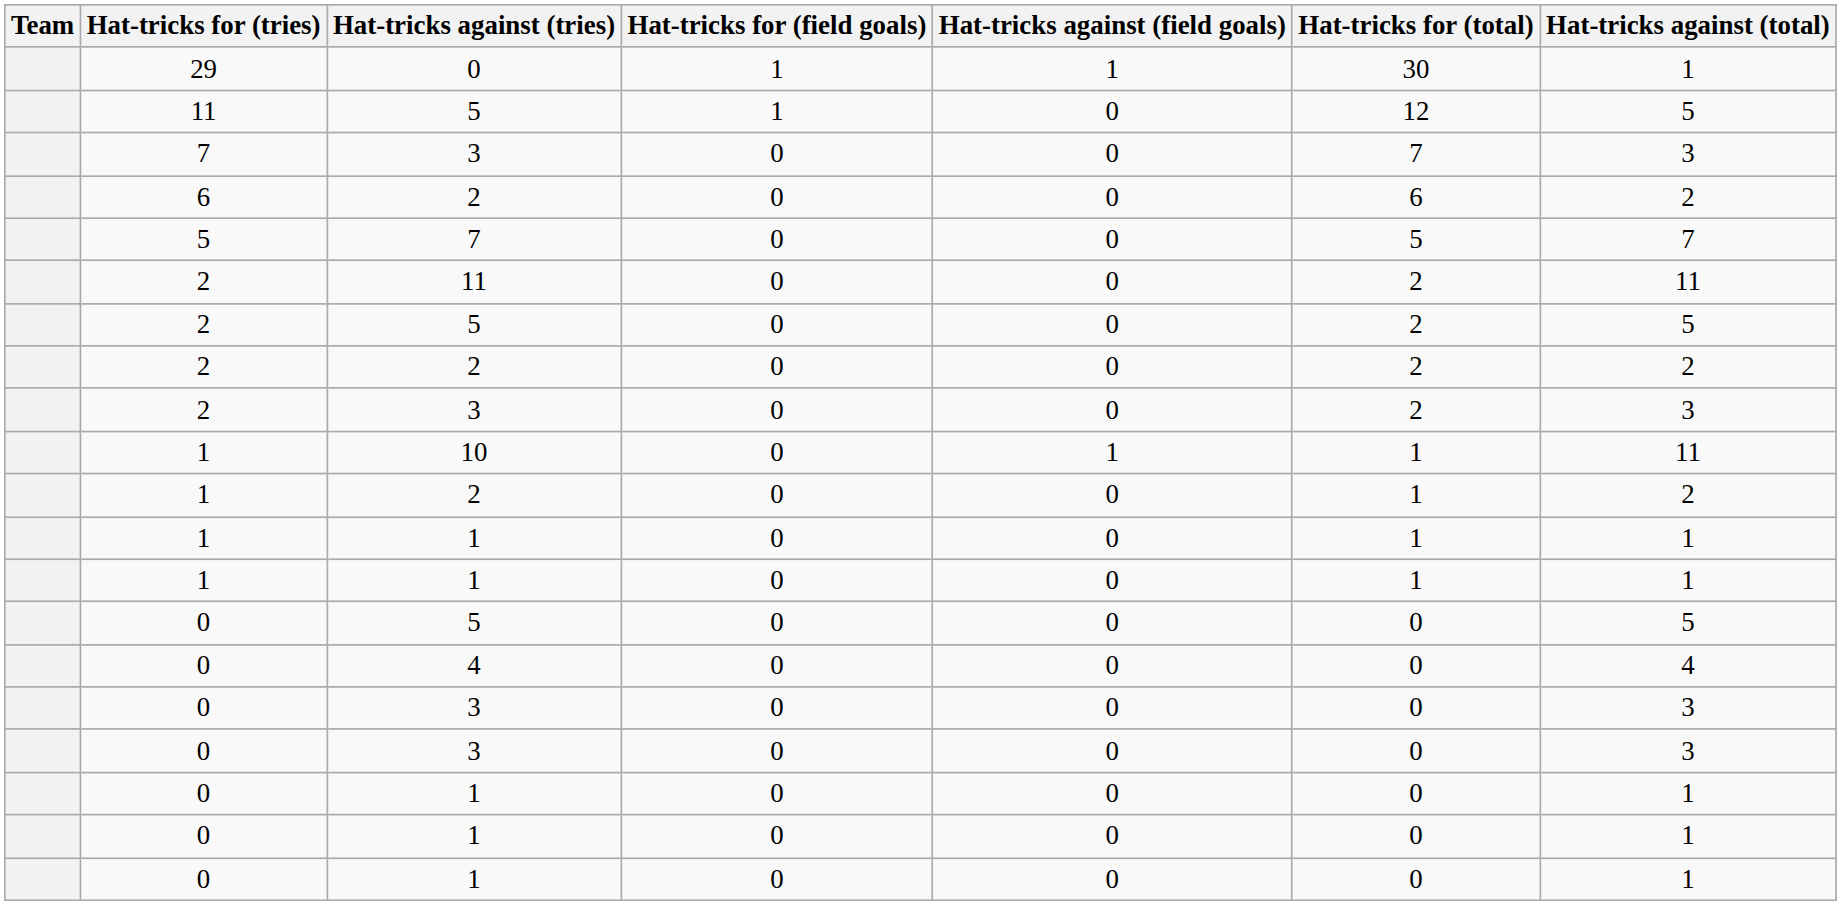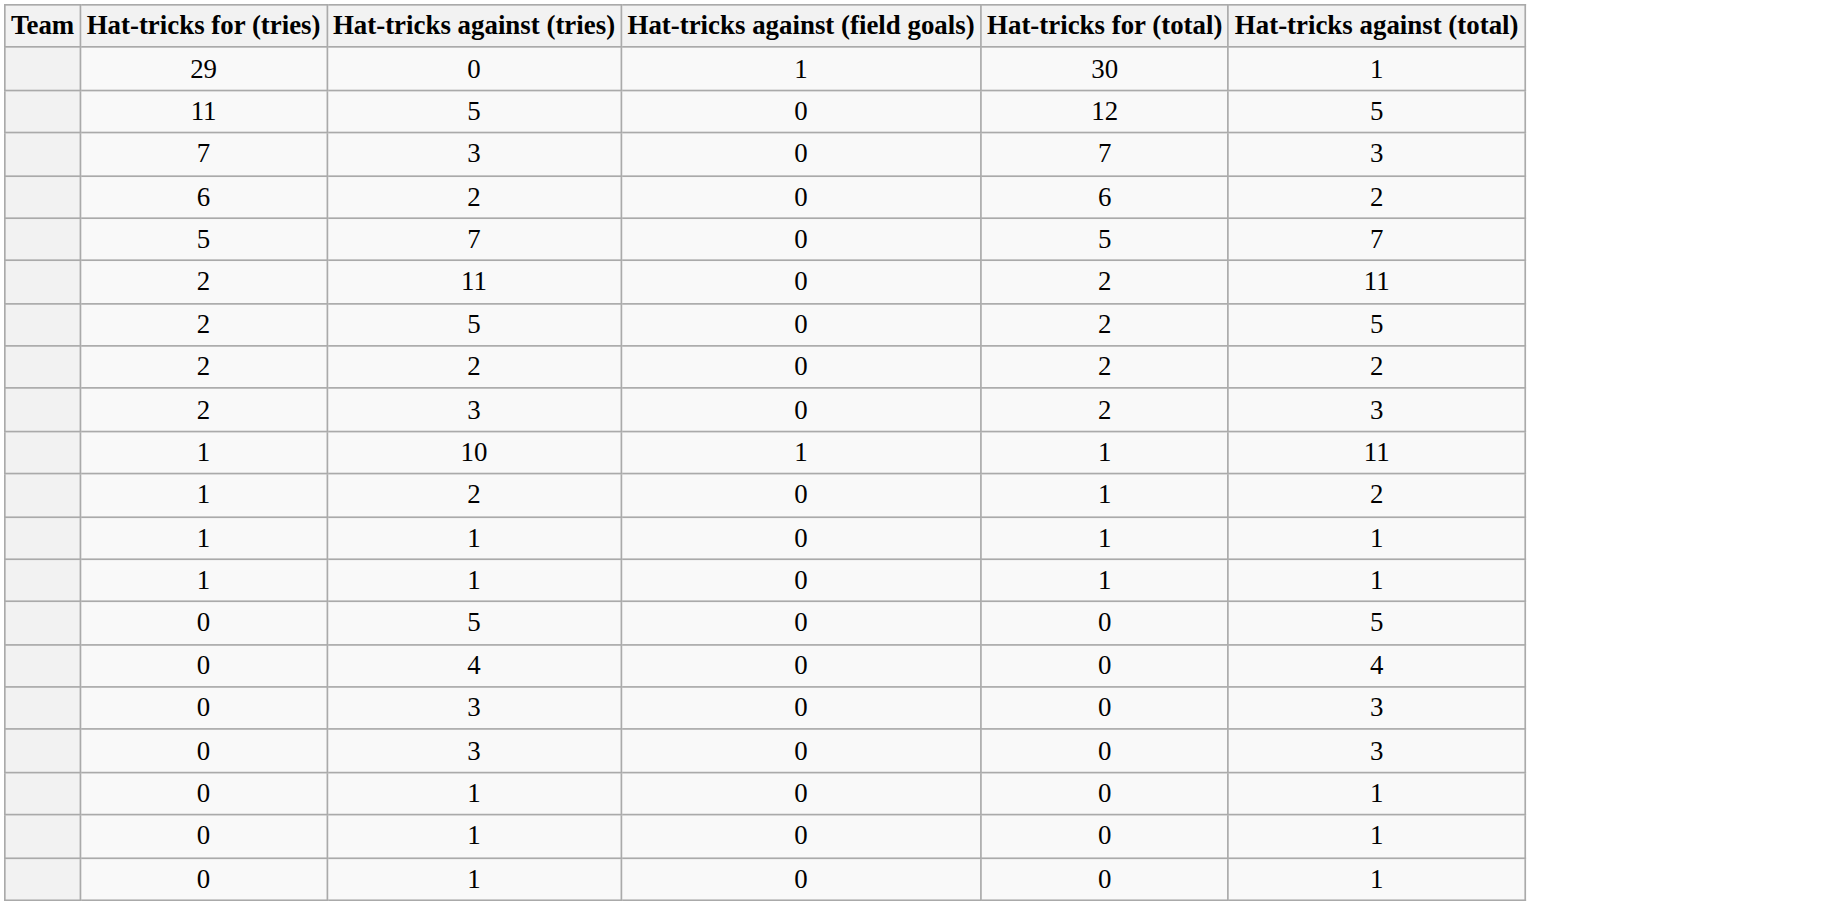- column: Hat-tricks for (field goals) | 1 | 1 | 0 | 0 | 0 | 0 | 0 | 0 | 0 | 0 | 0 | 0 | 0 | 0 | 0 | 0 | 0 | 0 | 0 | 0
